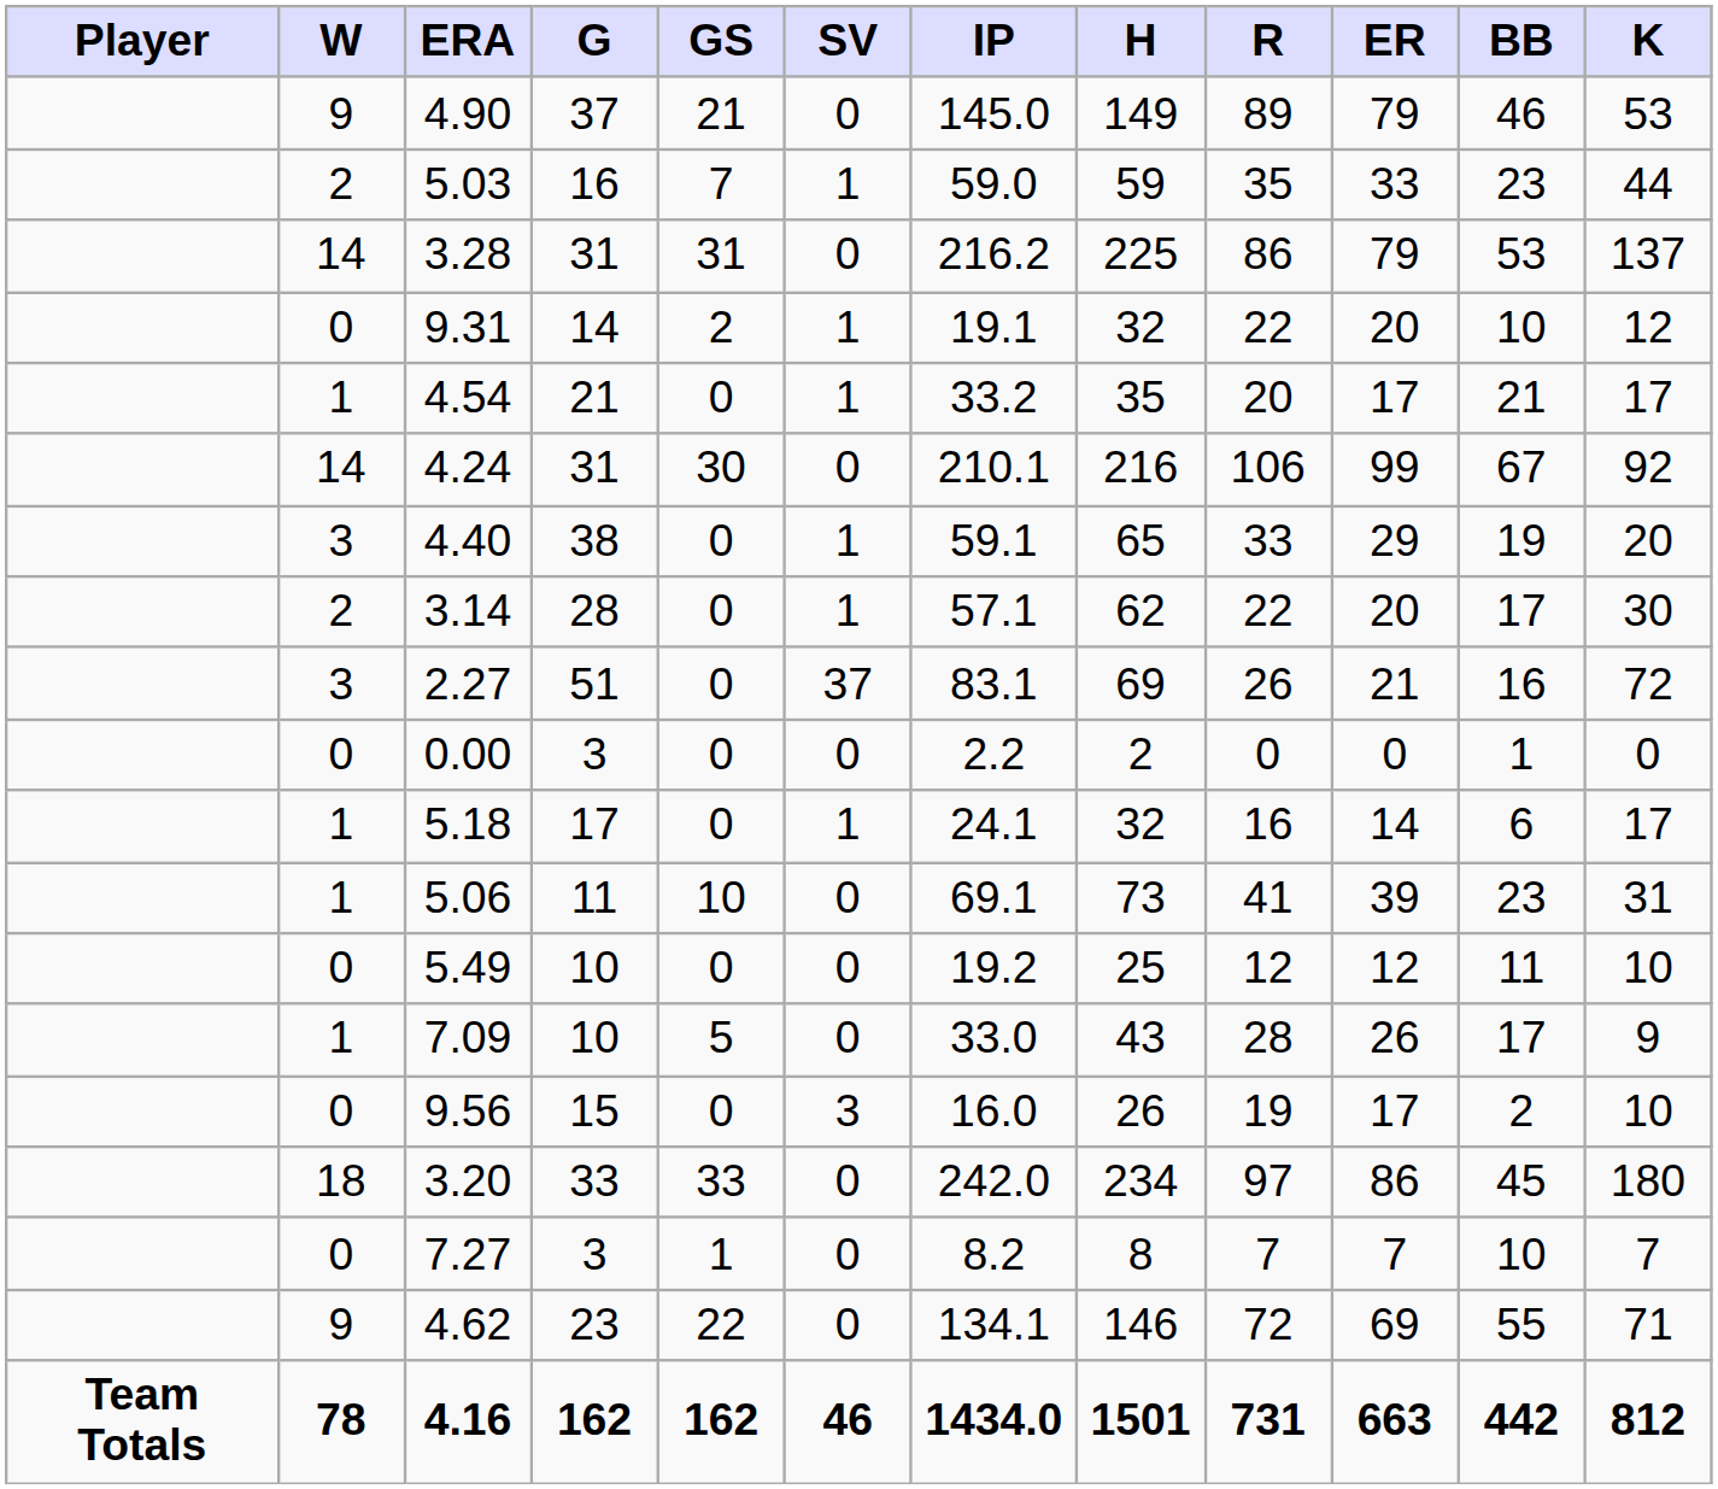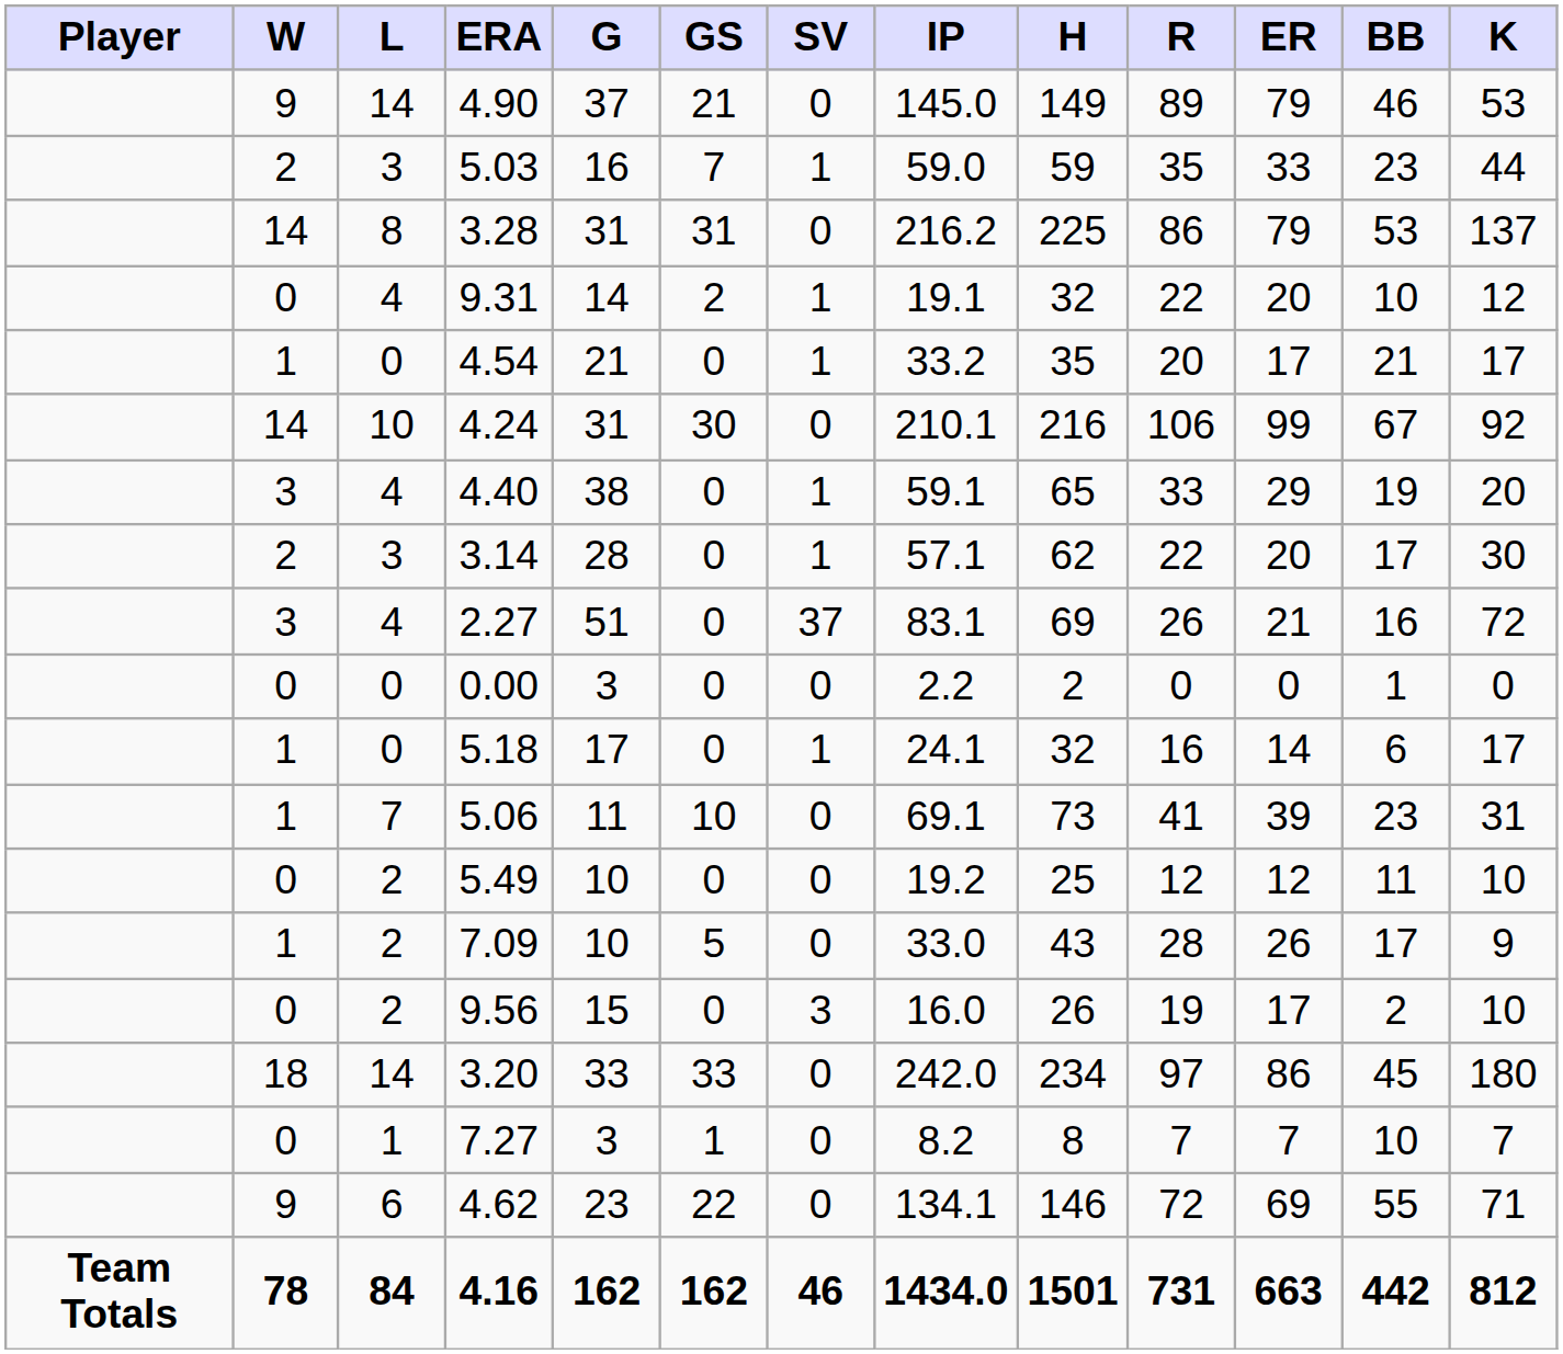+ column: L | 14 | 3 | 8 | 4 | 0 | 10 | 4 | 3 | 4 | 0 | 0 | 7 | 2 | 2 | 2 | 14 | 1 | 6 | 84
